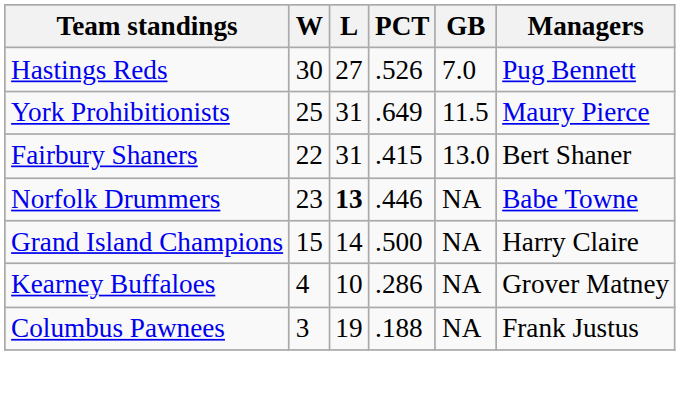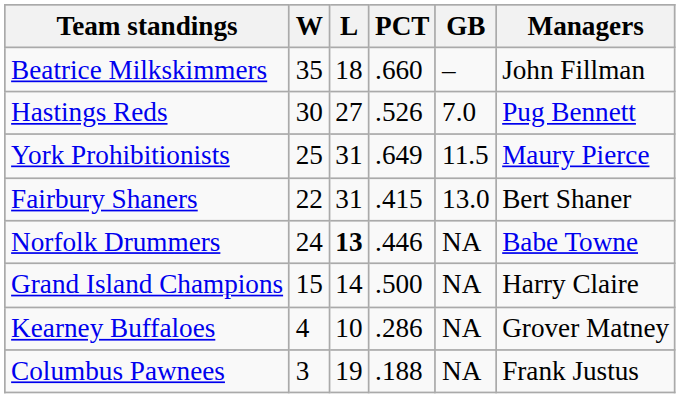+ row: Beatrice Milkskimmers | 35 | 18 | .660 | – | John Fillman
Norfolk Drummers | W: 23 -> 24
